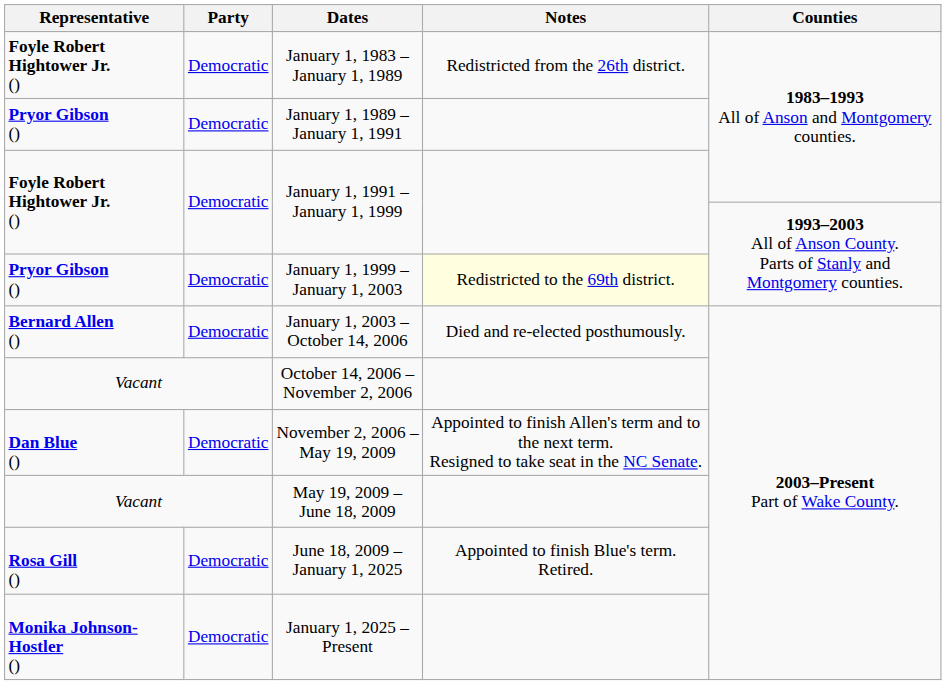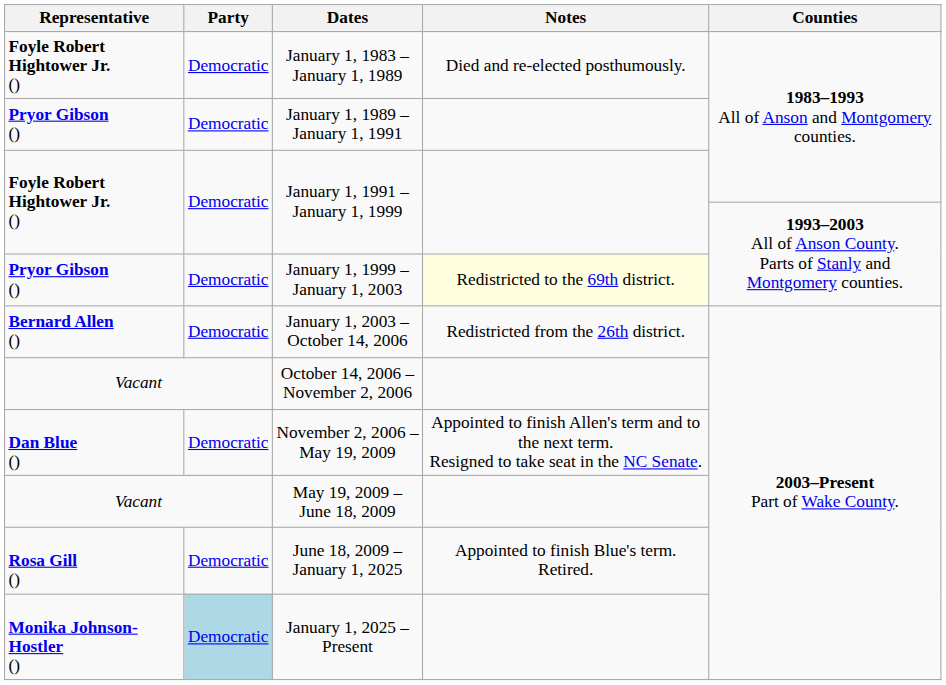January 1, 1983 – January 1, 1989 | Notes: Redistricted from the 26th district. -> Died and re-elected posthumously.
January 1, 2003 – October 14, 2006 | Notes: Died and re-elected posthumously. -> Redistricted from the 26th district.
January 1, 2025 – Present | Party: no background -> lightblue background
